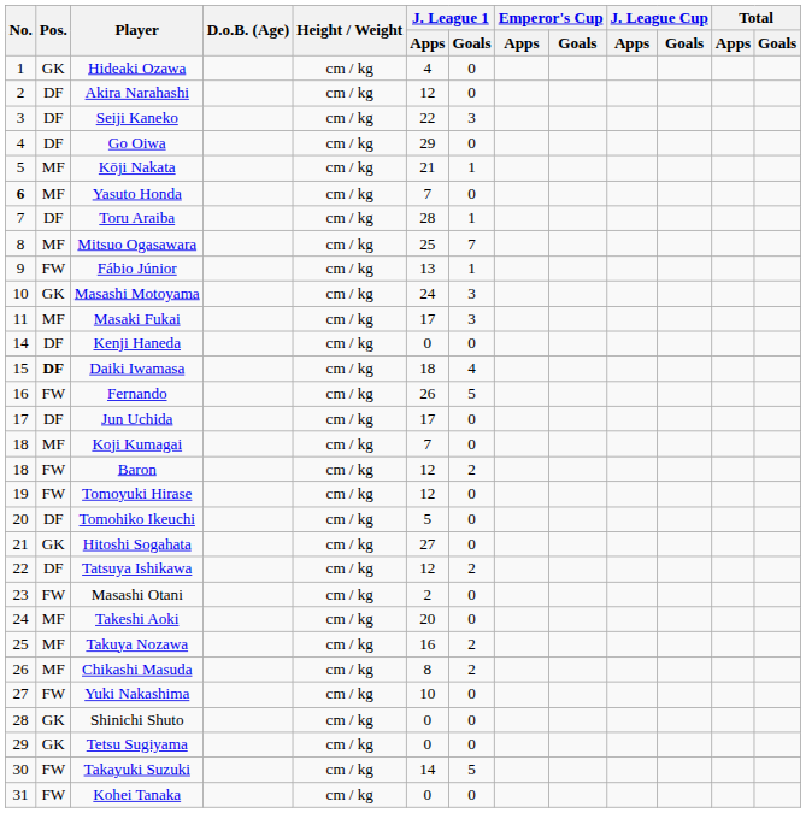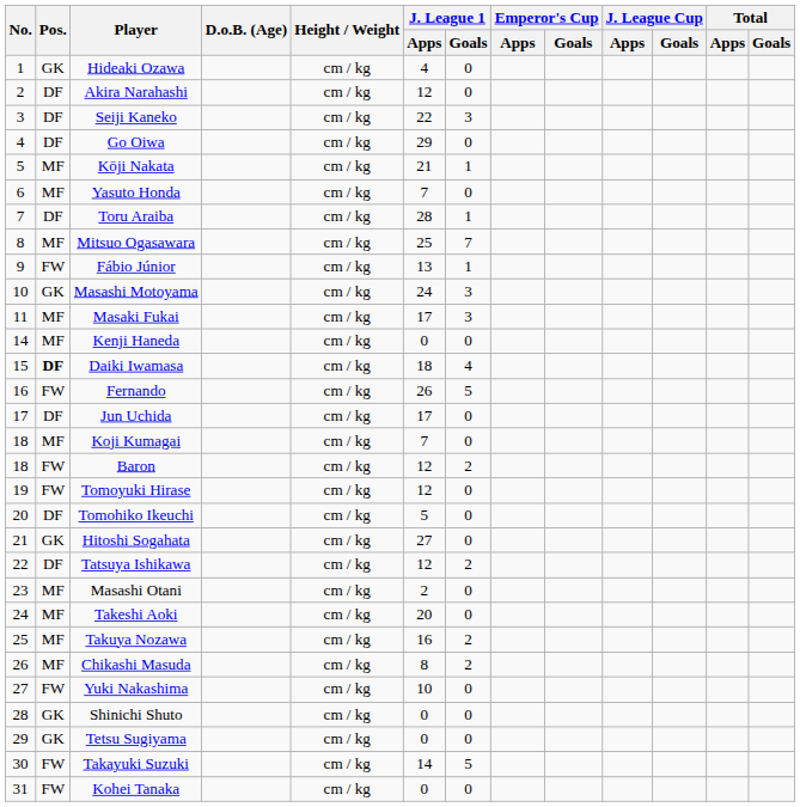Yasuto Honda | No.: bold -> normal
Kenji Haneda | Pos.: DF -> MF
Masashi Otani | Pos.: FW -> MF
